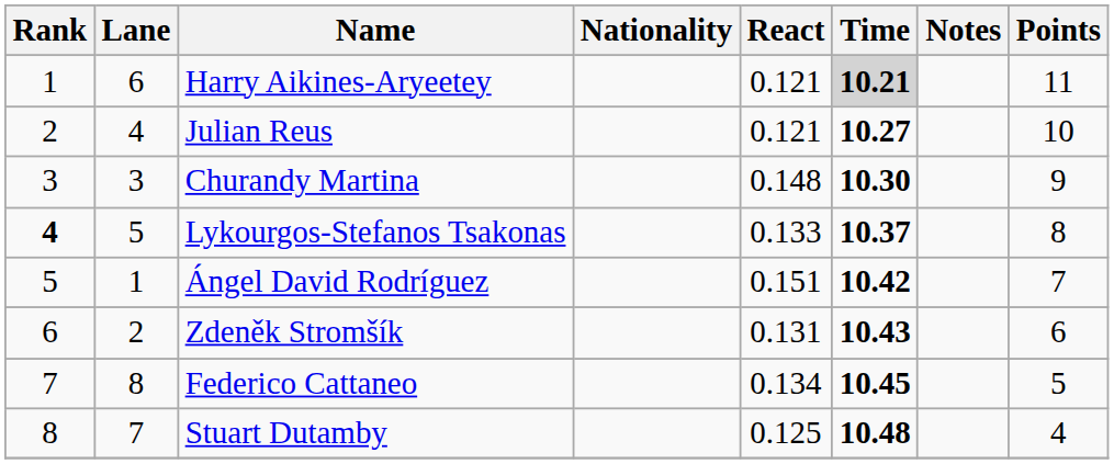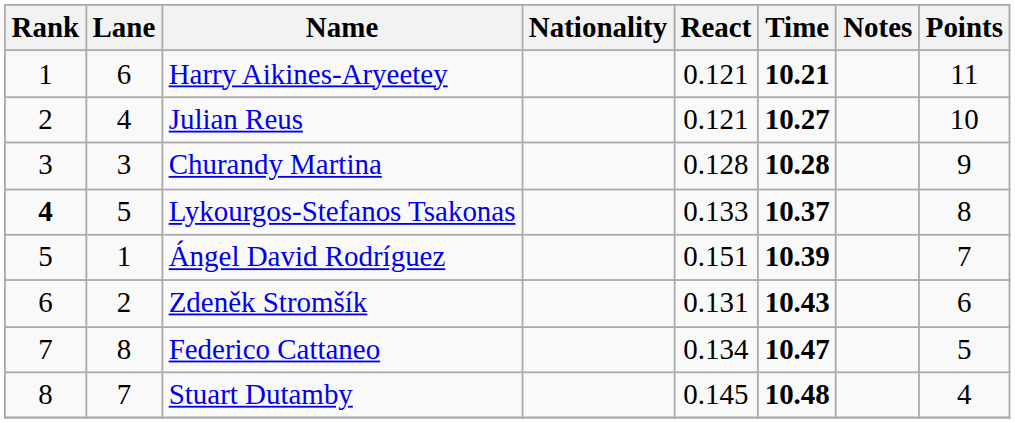Harry Aikines-Aryeetey | Time: lightgrey background -> no background
Churandy Martina | React: 0.148 -> 0.128
Churandy Martina | Time: 10.30 -> 10.28
Ángel David Rodríguez | Time: 10.42 -> 10.39
Federico Cattaneo | Time: 10.45 -> 10.47
Stuart Dutamby | React: 0.125 -> 0.145
